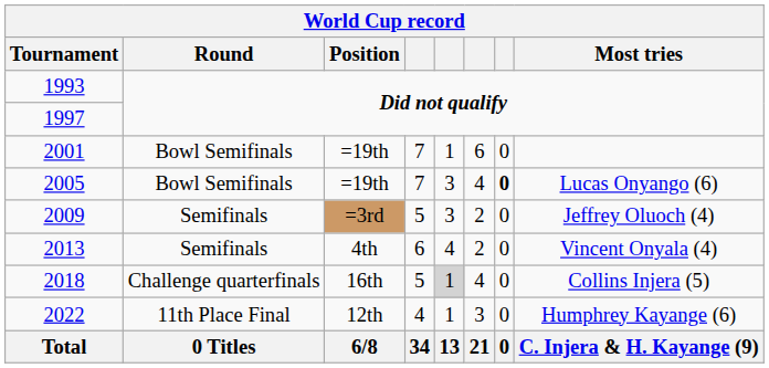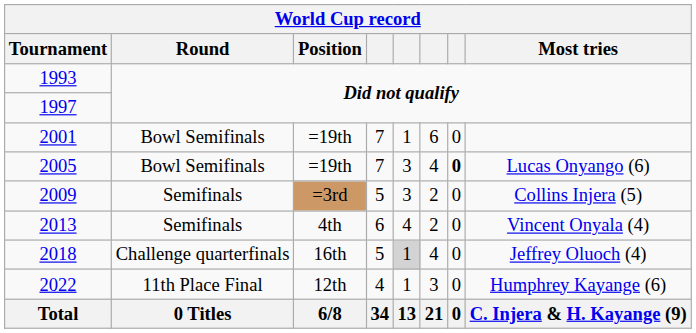2009 | Most tries: Jeffrey Oluoch (4) -> Collins Injera (5)
2018 | Most tries: Collins Injera (5) -> Jeffrey Oluoch (4)
